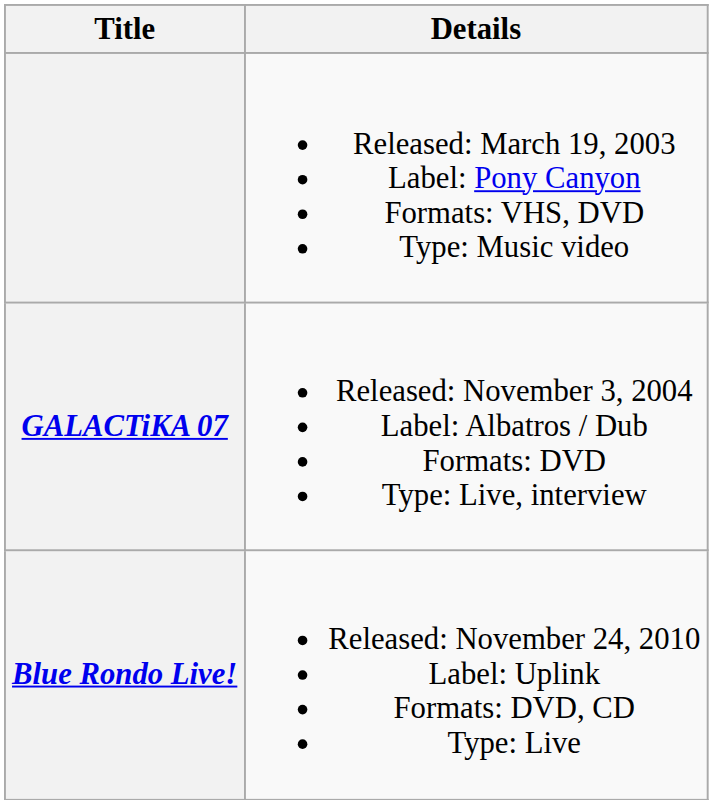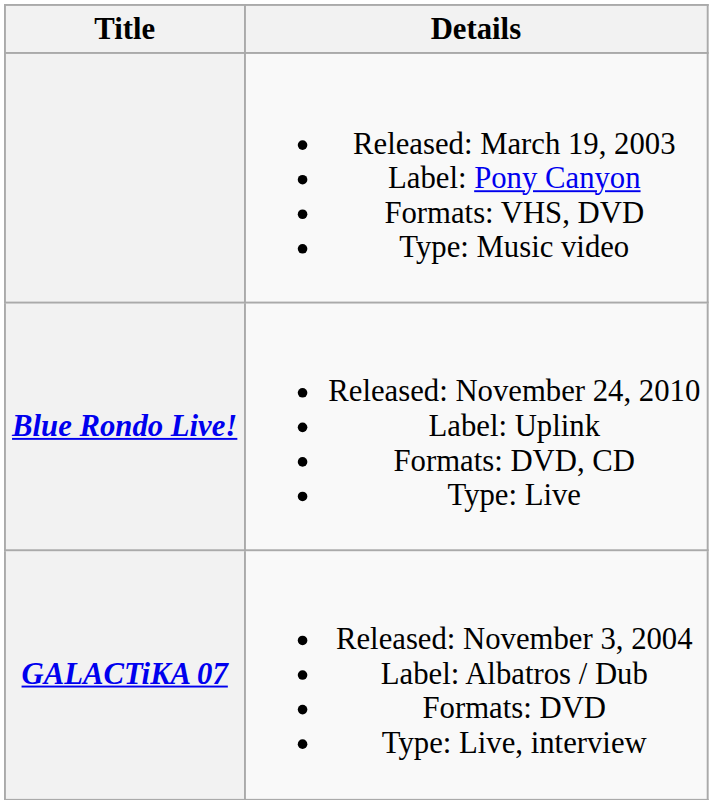rows swapped: GALACTiKA 07 <-> Blue Rondo Live!
